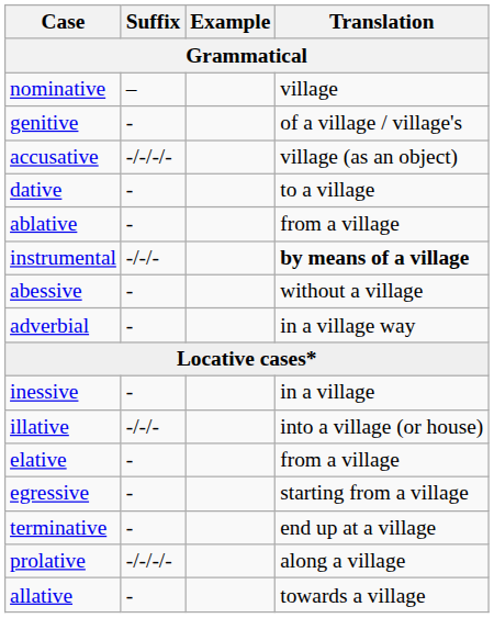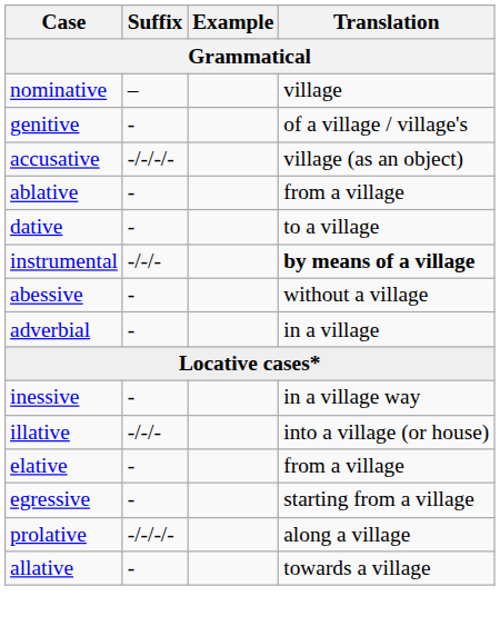rows swapped: ablative <-> dative
adverbial | Translation: in a village way -> in a village
inessive | Translation: in a village -> in a village way
- row: terminative | - | end up at a village
